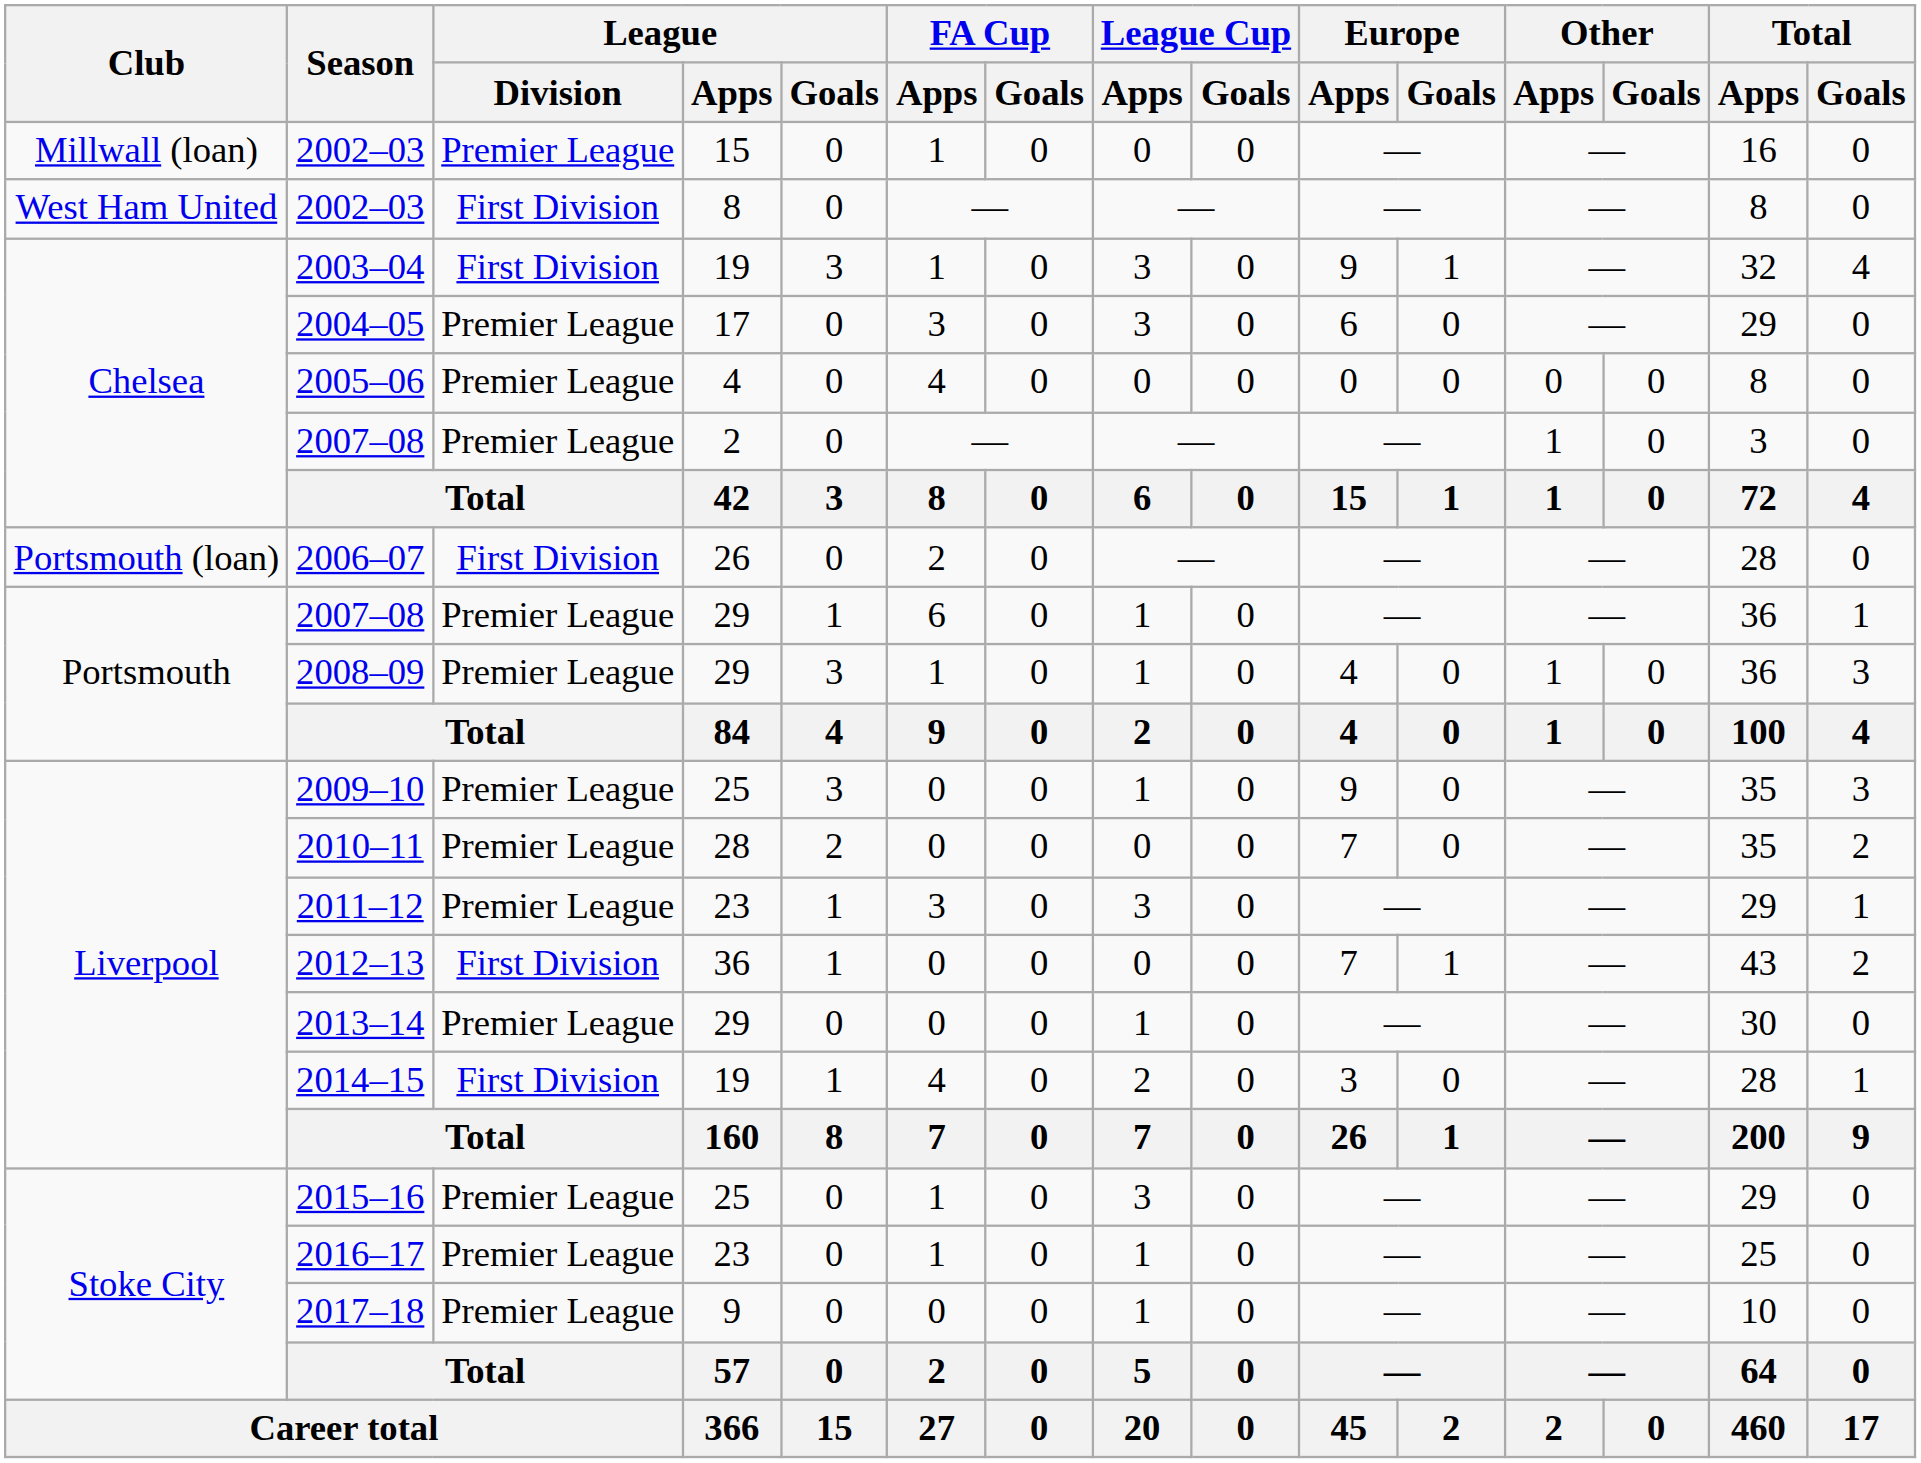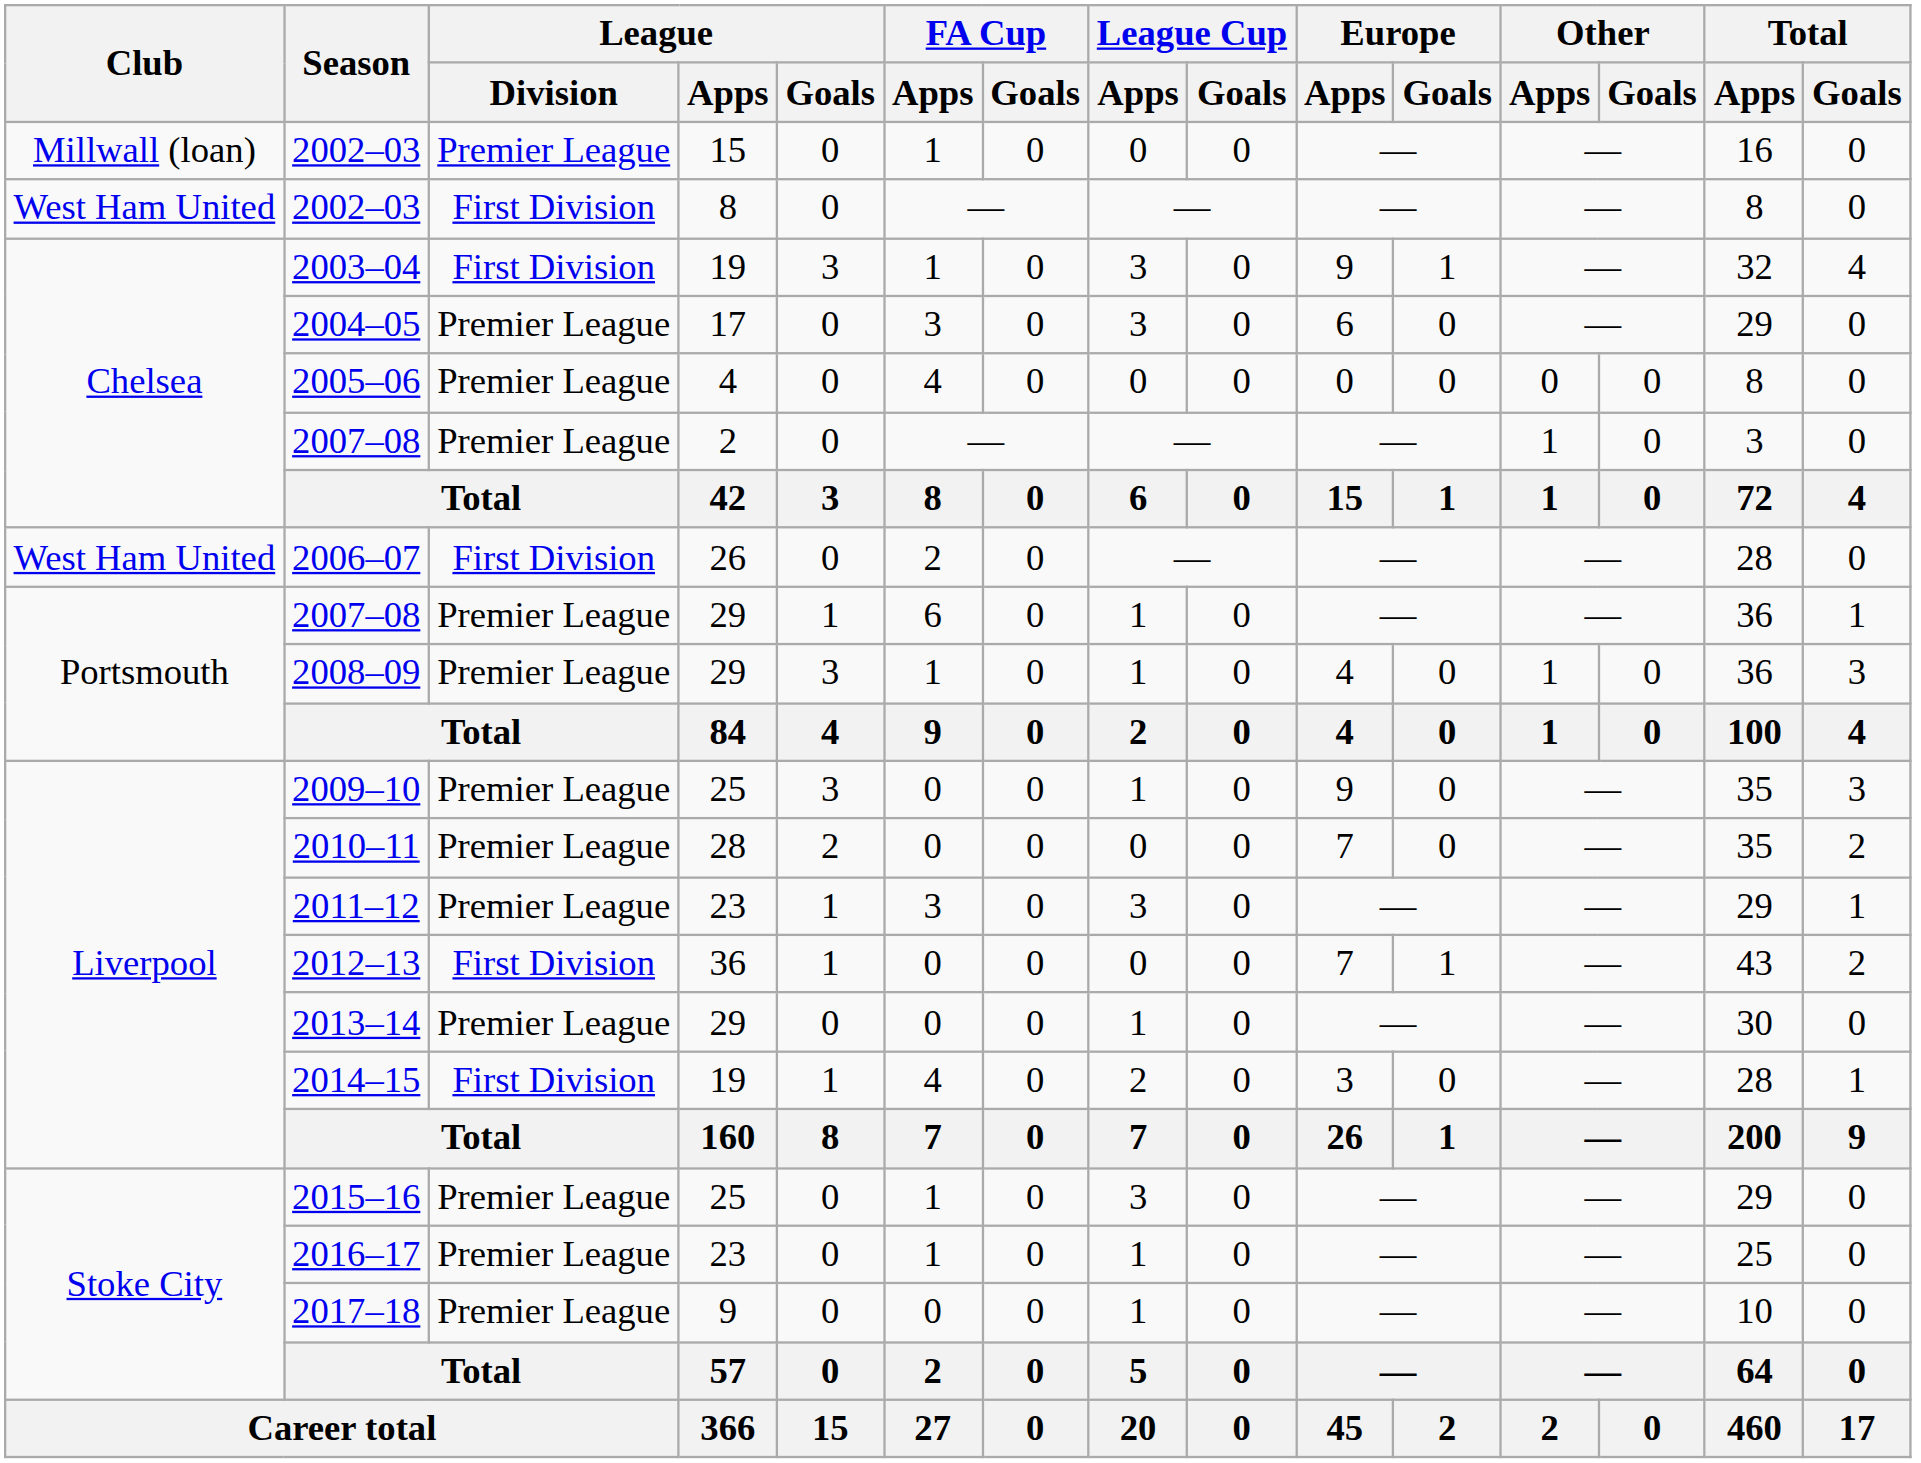2006–07 | Club: Portsmouth (loan) -> West Ham United
